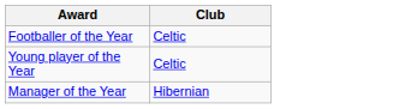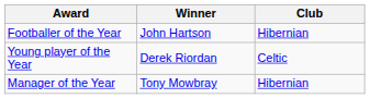+ column: Winner | John Hartson | Derek Riordan | Tony Mowbray
Footballer of the Year | Club: Celtic -> Hibernian
